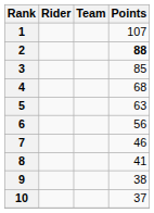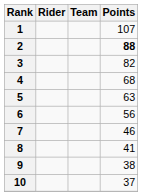3 | Points: 85 -> 82
